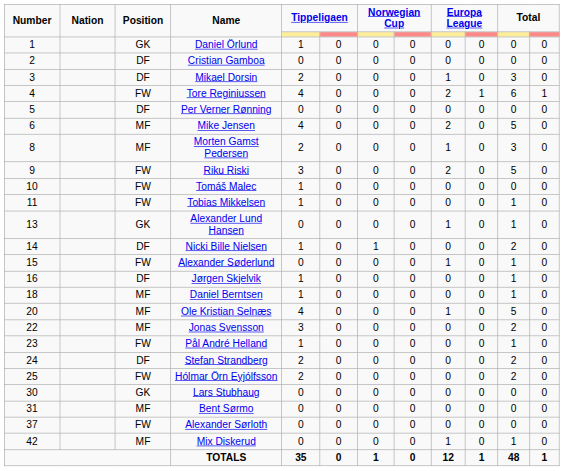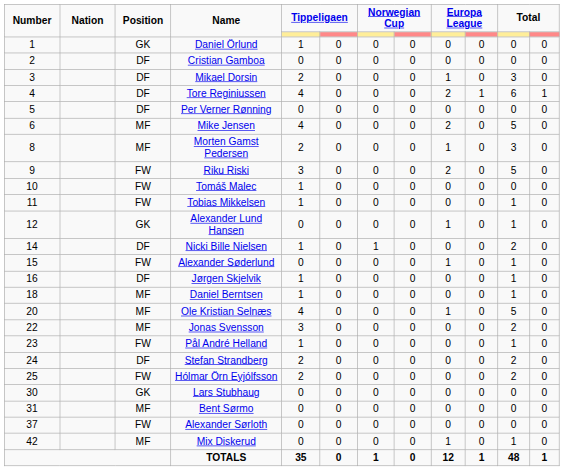Tore Reginiussen | Position: FW -> DF
Alexander Lund Hansen | Number: 13 -> 12
